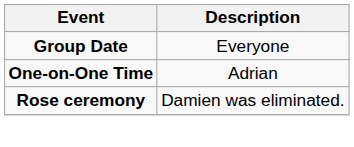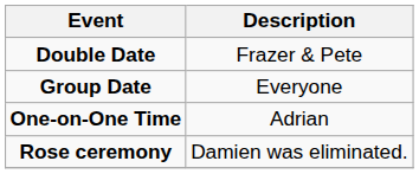+ row: Double Date | Frazer & Pete
